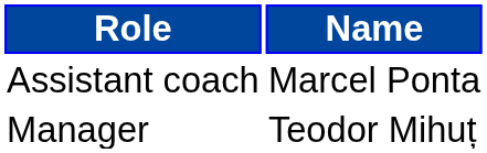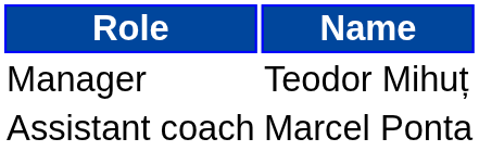rows swapped: Manager <-> Assistant coach
